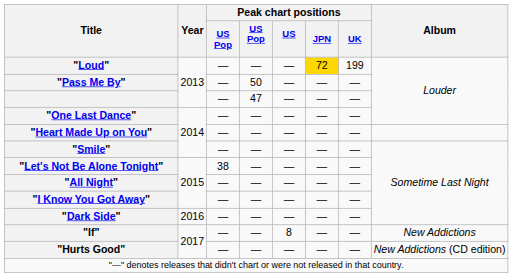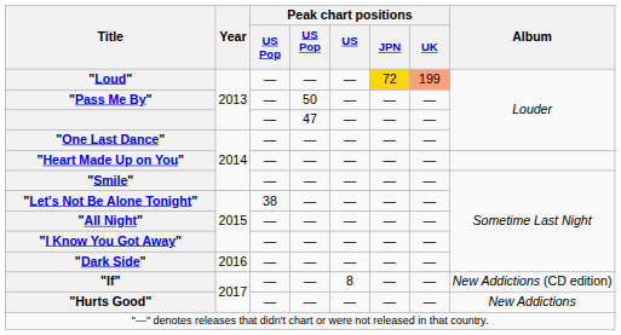"Loud" | Peak chart positions / UK: no background -> lightsalmon background
"If" | Album: New Addictions -> New Addictions (CD edition)
"Hurts Good" | Album: New Addictions (CD edition) -> New Addictions
